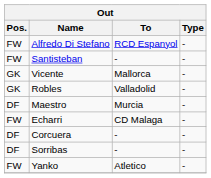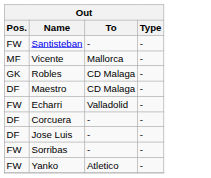- row: FW | Alfredo Di Stefano | RCD Espanyol | -
Vicente | Pos.: GK -> MF
Robles | To: Valladolid -> CD Malaga
Maestro | To: Murcia -> CD Malaga
Echarri | To: CD Malaga -> Valladolid
+ row: DF | Jose Luis | - | -
Sorribas | Pos.: DF -> FW
